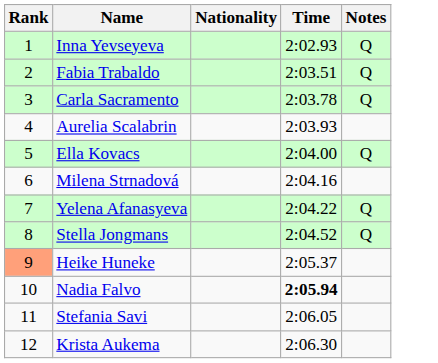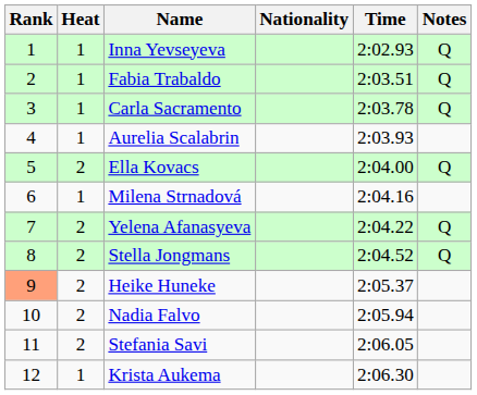+ column: Heat | 1 | 1 | 1 | 1 | 2 | 1 | 2 | 2 | 2 | 2 | 2 | 1
Nadia Falvo | Time: bold -> normal
